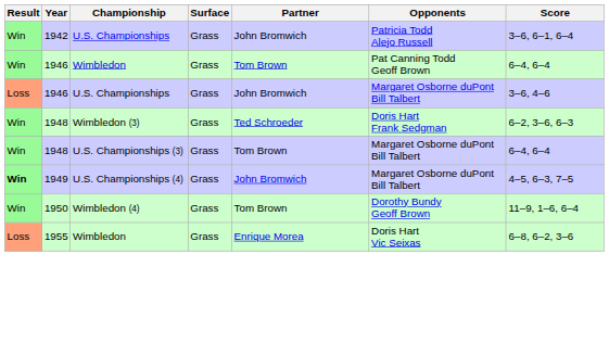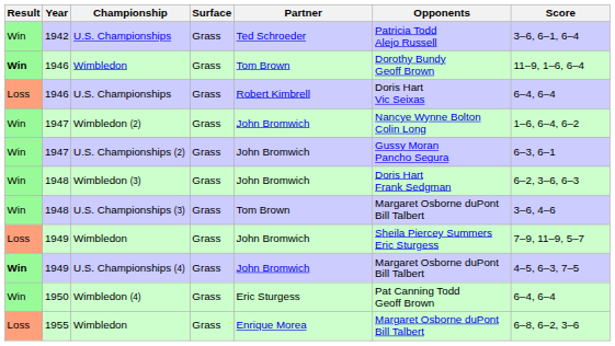1942 / U.S. Championships | Partner: John Bromwich -> Ted Schroeder
1946 / Wimbledon | Result: normal -> bold
1946 / Wimbledon | Opponents: Pat Canning Todd Geoff Brown -> Dorothy Bundy Geoff Brown
1946 / Wimbledon | Score: 6–4, 6–4 -> 11–9, 1–6, 6–4
1946 / U.S. Championships | Partner: John Bromwich -> Robert Kimbrell
1946 / U.S. Championships | Opponents: Margaret Osborne duPont Bill Talbert -> Doris Hart Vic Seixas
1946 / U.S. Championships | Score: 3–6, 4–6 -> 6–4, 6–4
+ row: Win | 1947 | Wimbledon (2) | Grass | John Bromwich | Nancye Wynne Bolton Colin Long | 1–6, 6–4, 6–2
+ row: Win | 1947 | U.S. Championships (2) | Grass | John Bromwich | Gussy Moran Pancho Segura | 6–3, 6–1
Wimbledon (3) | Partner: Ted Schroeder -> John Bromwich
U.S. Championships (3) | Score: 6–4, 6–4 -> 3–6, 4–6
+ row: Loss | 1949 | Wimbledon | Grass | John Bromwich | Sheila Piercey Summers Eric Sturgess | 7–9, 11–9, 5–7
Wimbledon (4) | Partner: Tom Brown -> Eric Sturgess
Wimbledon (4) | Opponents: Dorothy Bundy Geoff Brown -> Pat Canning Todd Geoff Brown
Wimbledon (4) | Score: 11–9, 1–6, 6–4 -> 6–4, 6–4
1955 / Wimbledon | Opponents: Doris Hart Vic Seixas -> Margaret Osborne duPont Bill Talbert
